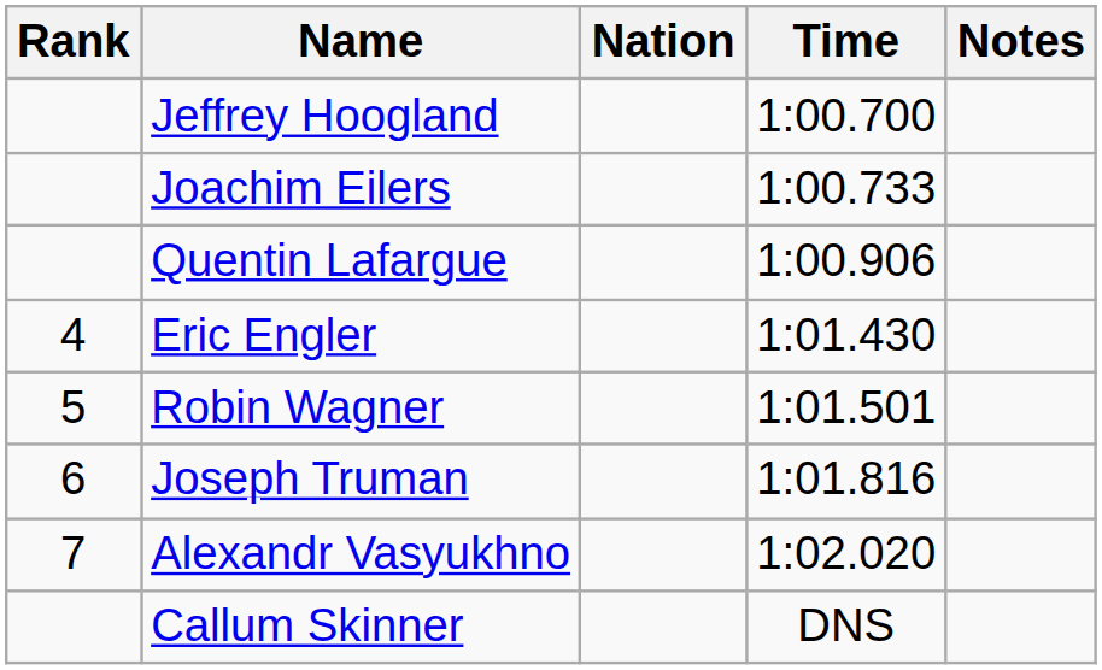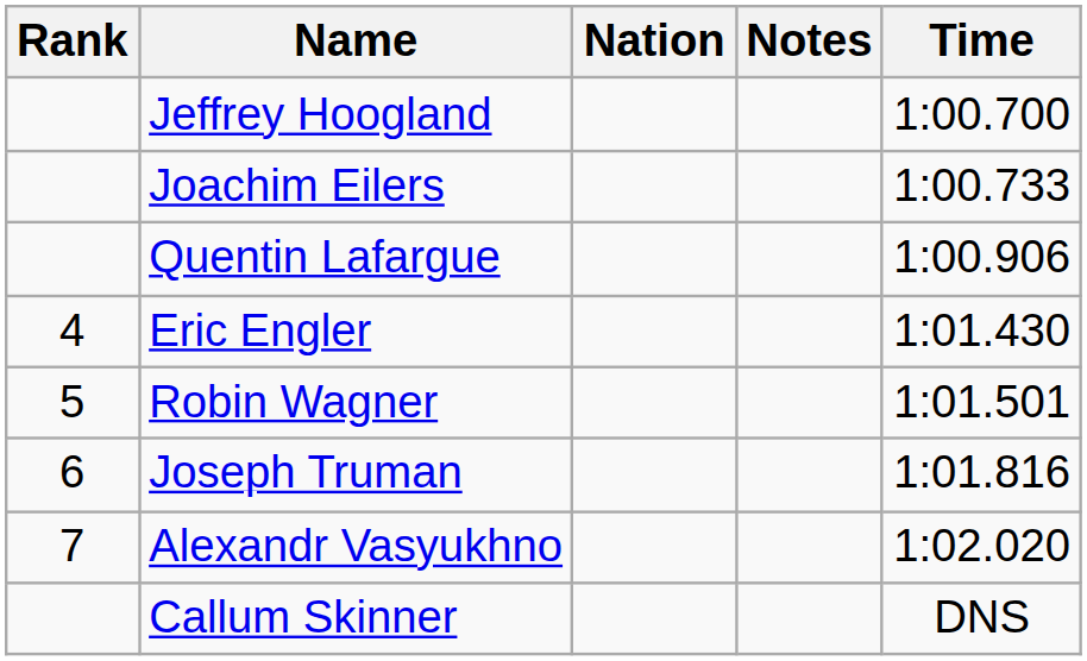columns swapped: Time <-> Notes
